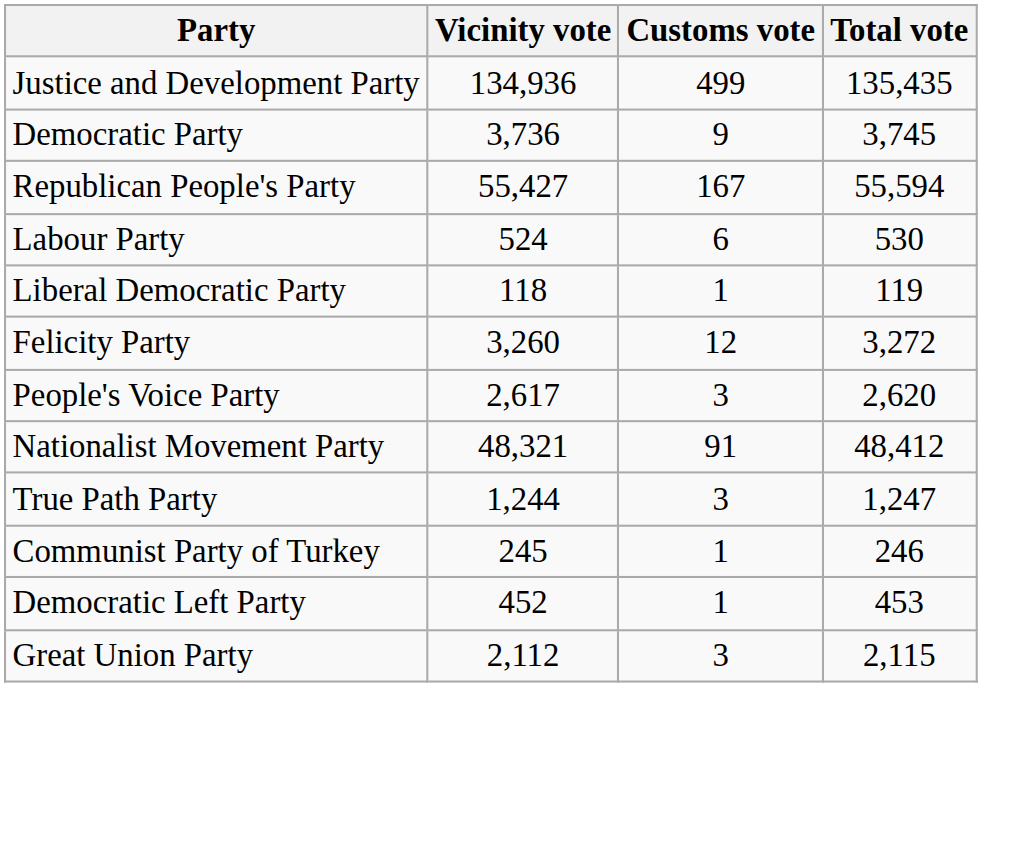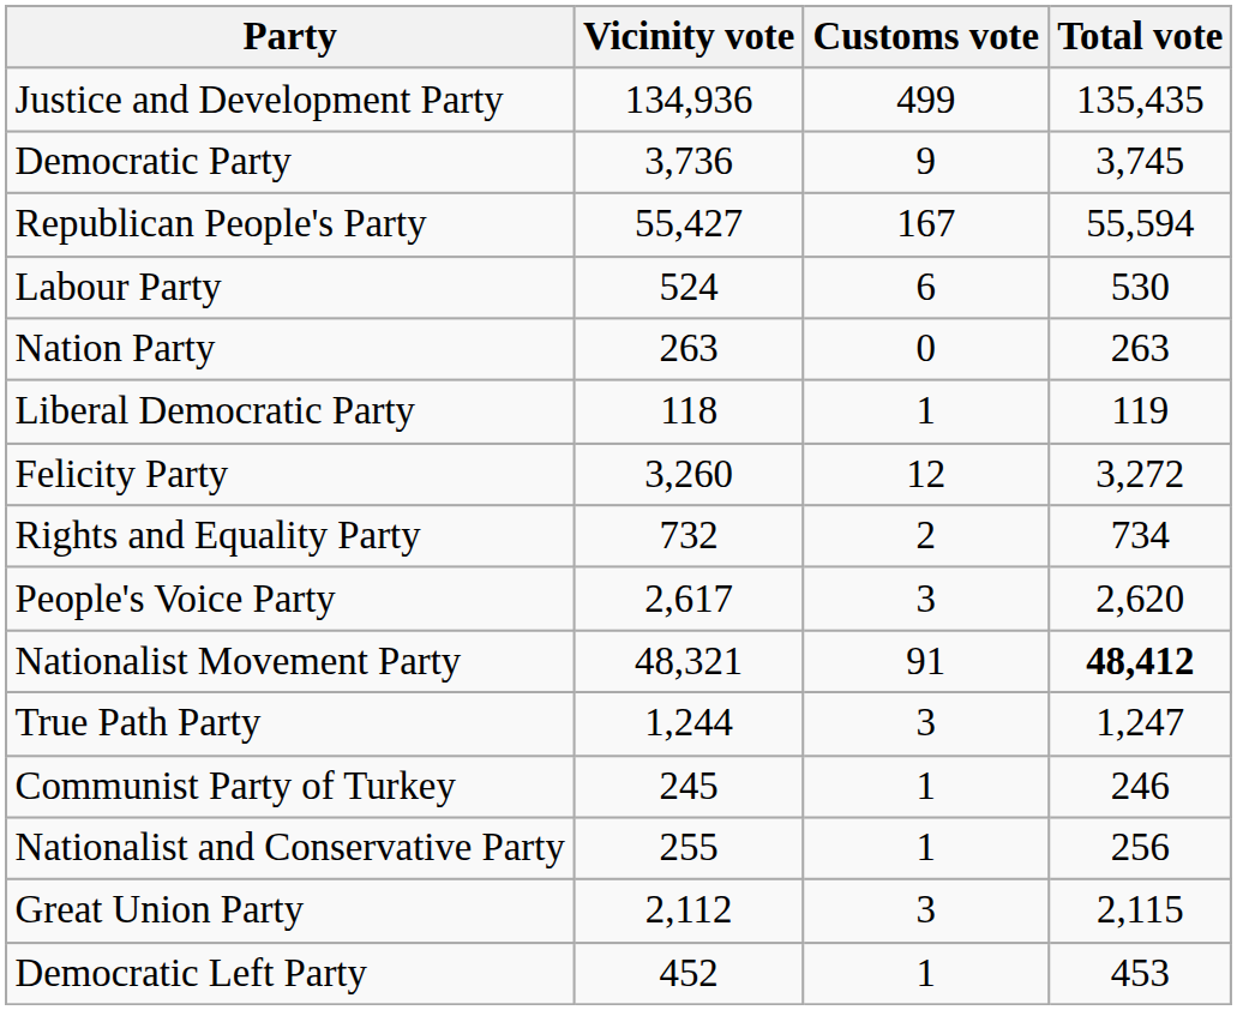+ row: Nation Party | 263 | 0 | 263
+ row: Rights and Equality Party | 732 | 2 | 734
Nationalist Movement Party | Total vote: normal -> bold
+ row: Nationalist and Conservative Party | 255 | 1 | 256
rows swapped: Great Union Party <-> Democratic Left Party
